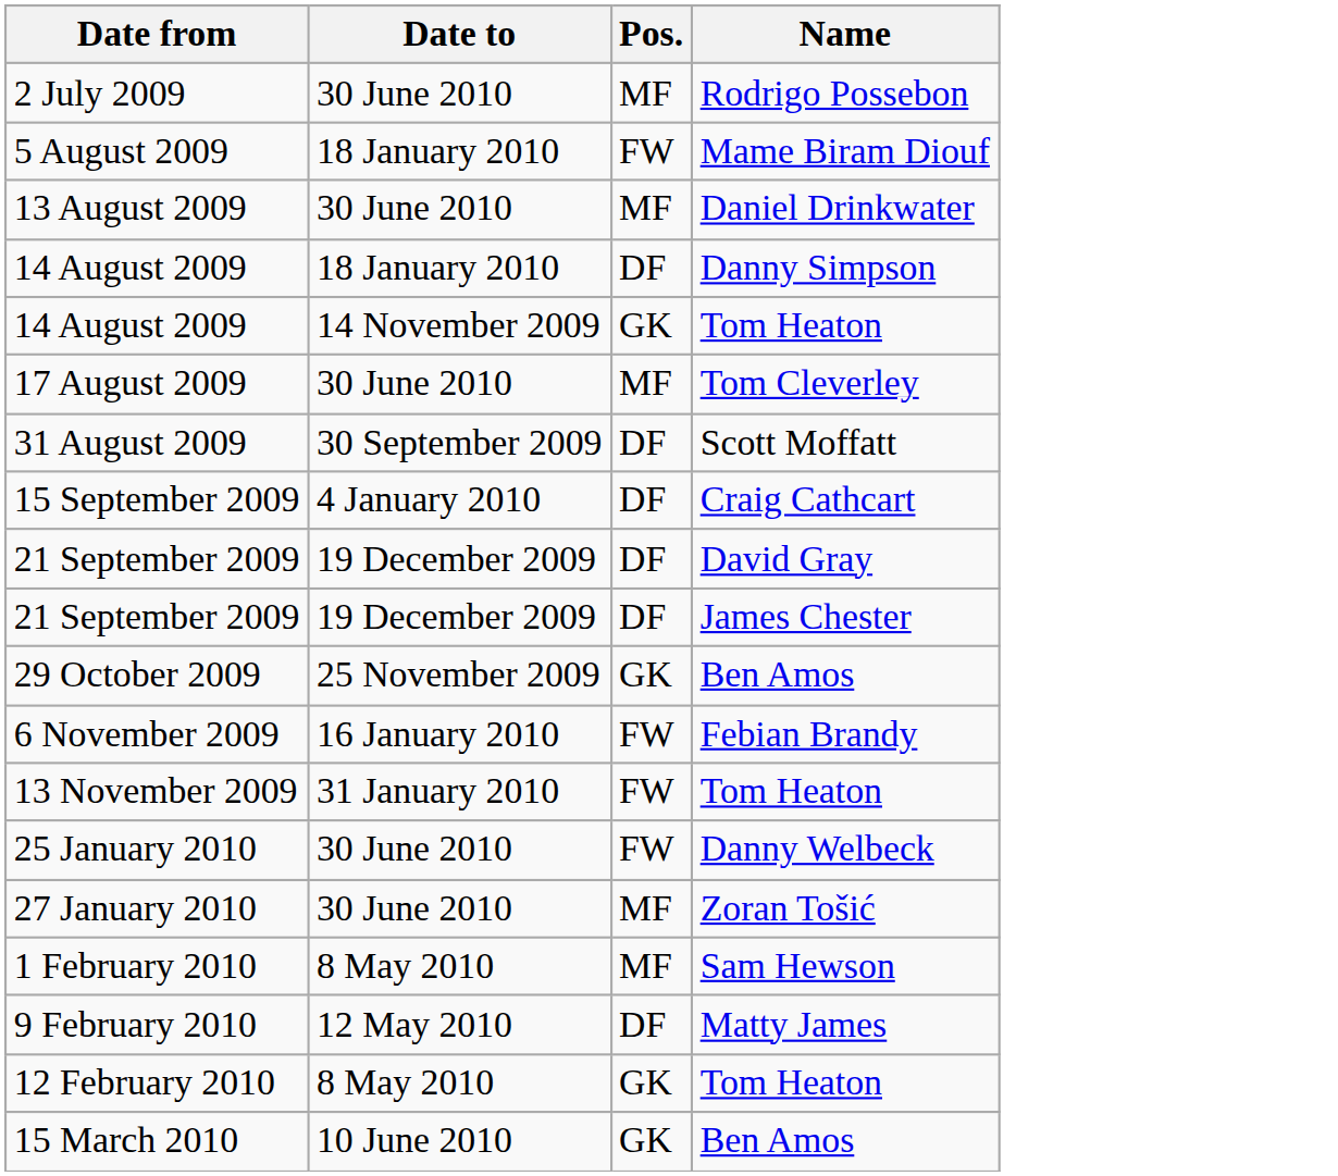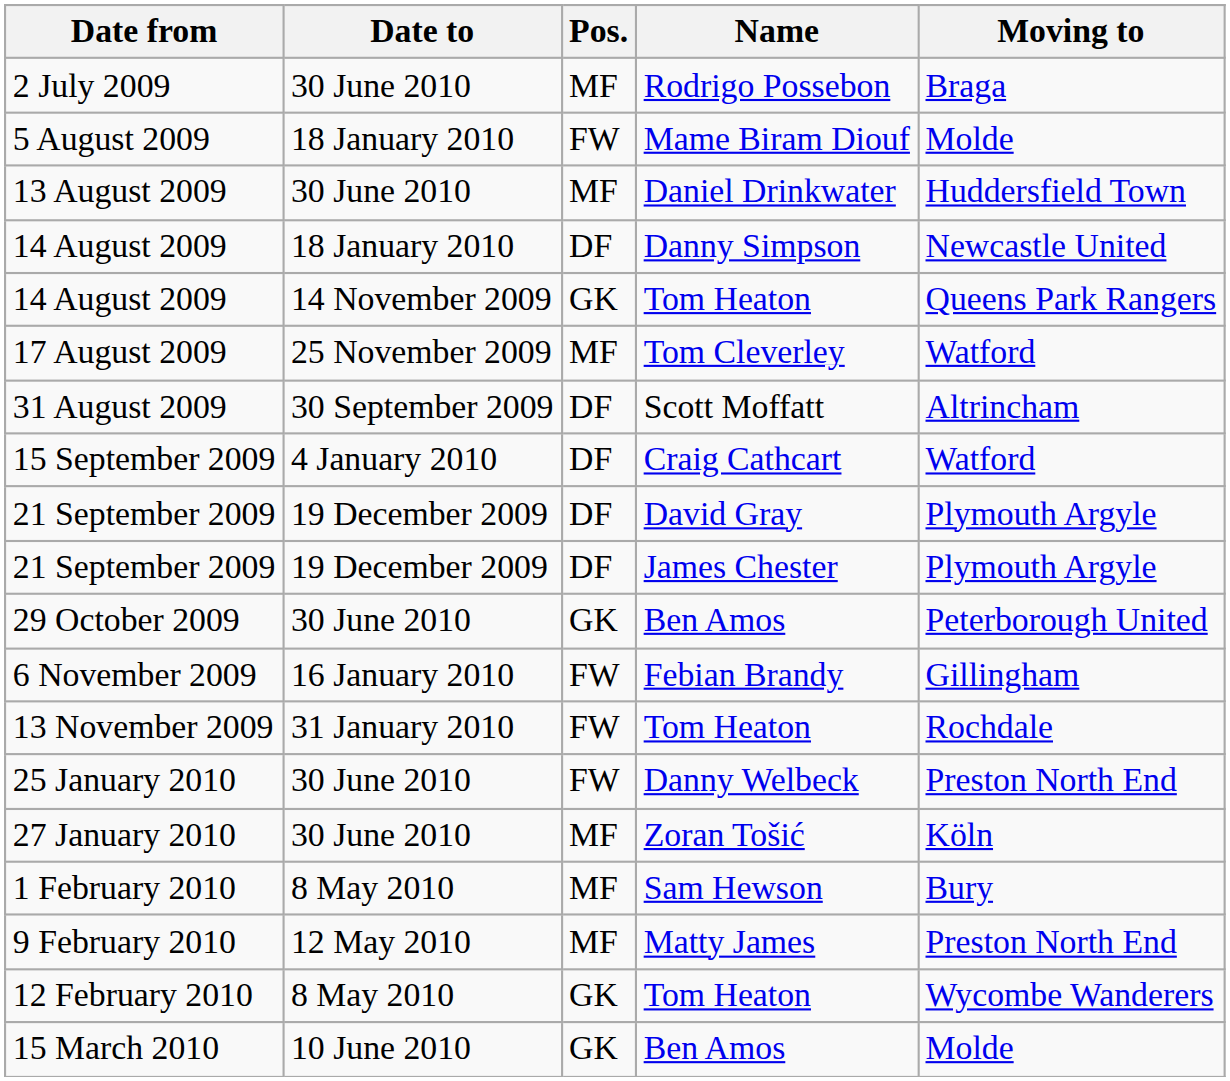+ column: Moving to | Braga | Molde | Huddersfield Town | Newcastle United | Queens Park Rangers | Watford | Altrincham | Watford | Plymouth Argyle | Plymouth Argyle | Peterborough United | Gillingham | Rochdale | Preston North End | Köln | Bury | Preston North End | Wycombe Wanderers | Molde
17 August 2009 | Date to: 30 June 2010 -> 25 November 2009
29 October 2009 | Date to: 25 November 2009 -> 30 June 2010
9 February 2010 | Pos.: DF -> MF
